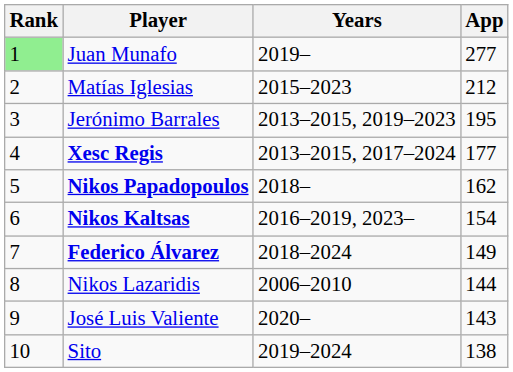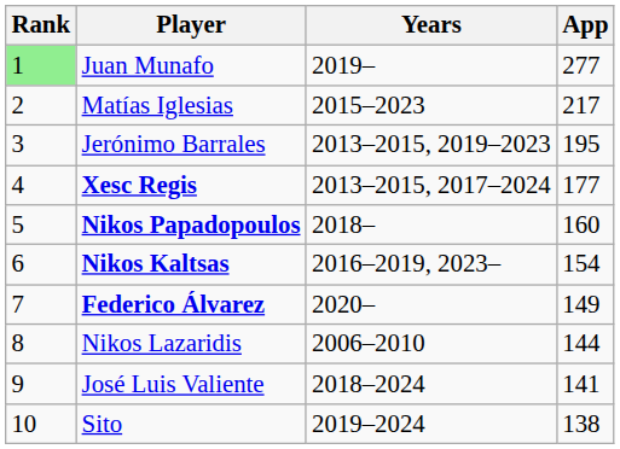Matías Iglesias | App: 212 -> 217
Nikos Papadopoulos | App: 162 -> 160
Federico Álvarez | Years: 2018–2024 -> 2020–
José Luis Valiente | Years: 2020– -> 2018–2024
José Luis Valiente | App: 143 -> 141
